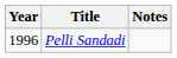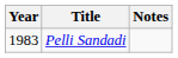Pelli Sandadi | Year: 1996 -> 1983
